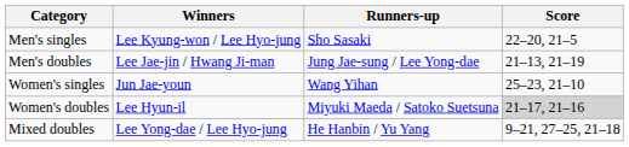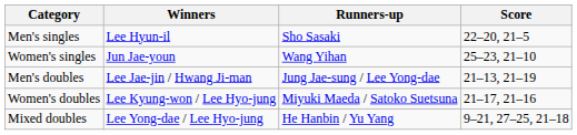Men's singles | Winners: Lee Kyung-won / Lee Hyo-jung -> Lee Hyun-il
rows swapped: Women's singles <-> Men's doubles
Women's doubles | Winners: Lee Hyun-il -> Lee Kyung-won / Lee Hyo-jung
Women's doubles | Score: lightgrey background -> no background
